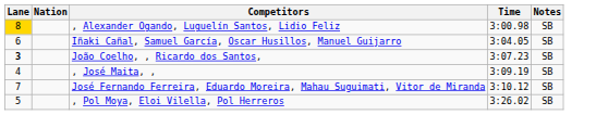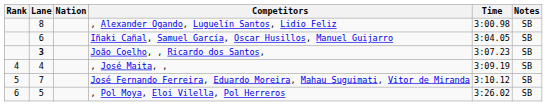+ column: Rank | 4 | 5 | 6
, Alexander Ogando, Luguelín Santos, Lidio Feliz | Lane: gold background -> no background
